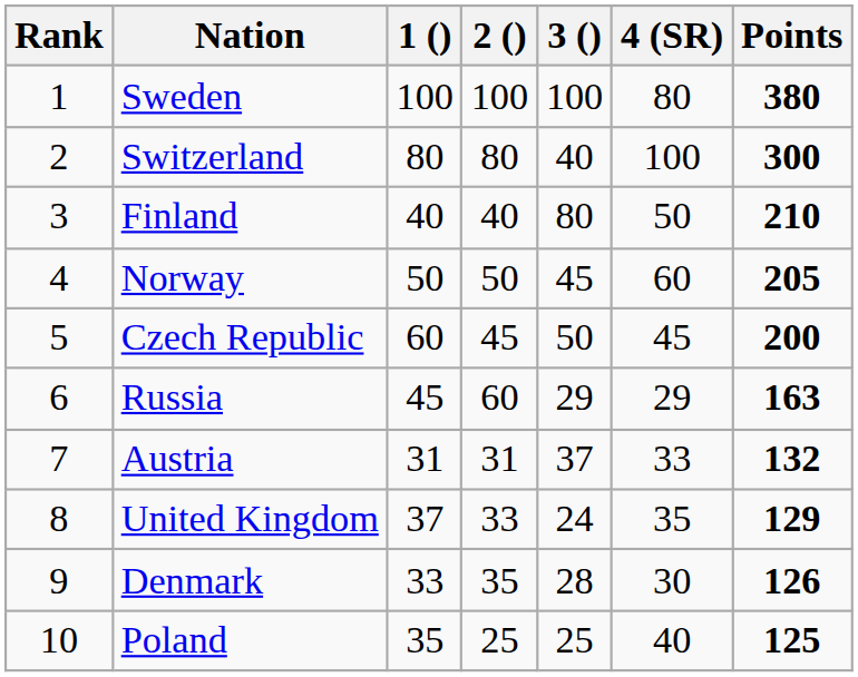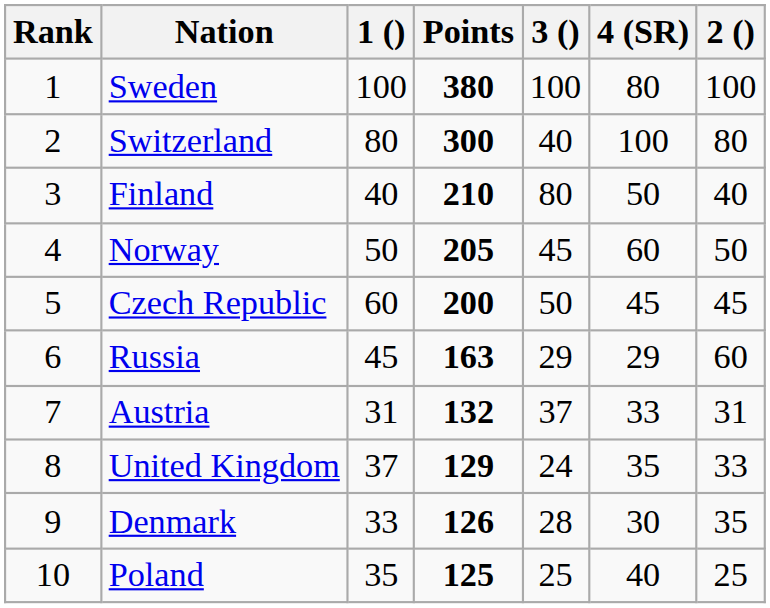columns swapped: 2 () <-> Points
